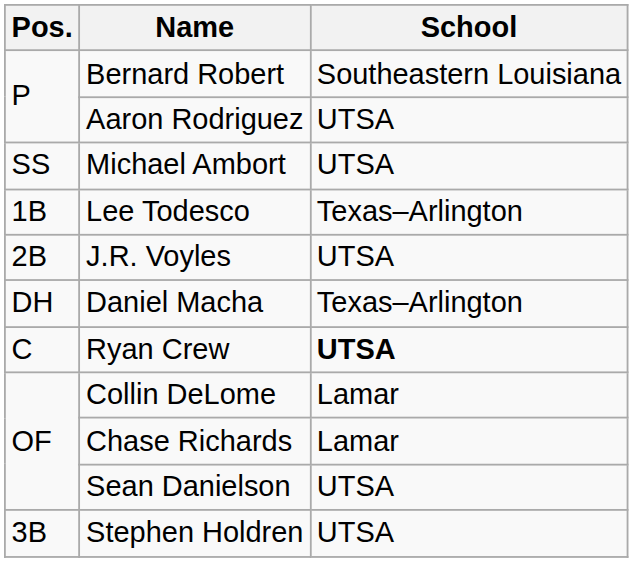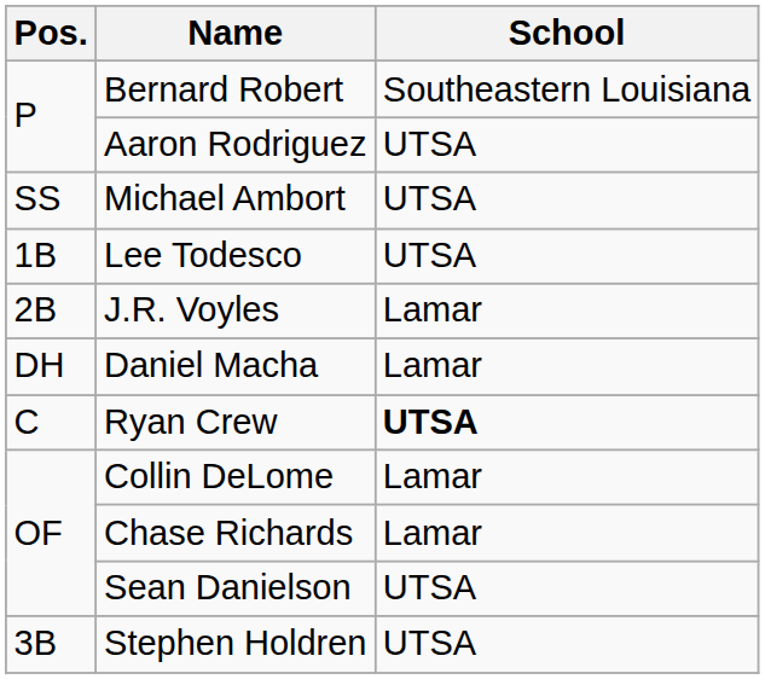Lee Todesco | School: Texas–Arlington -> UTSA
J.R. Voyles | School: UTSA -> Lamar
Daniel Macha | School: Texas–Arlington -> Lamar
